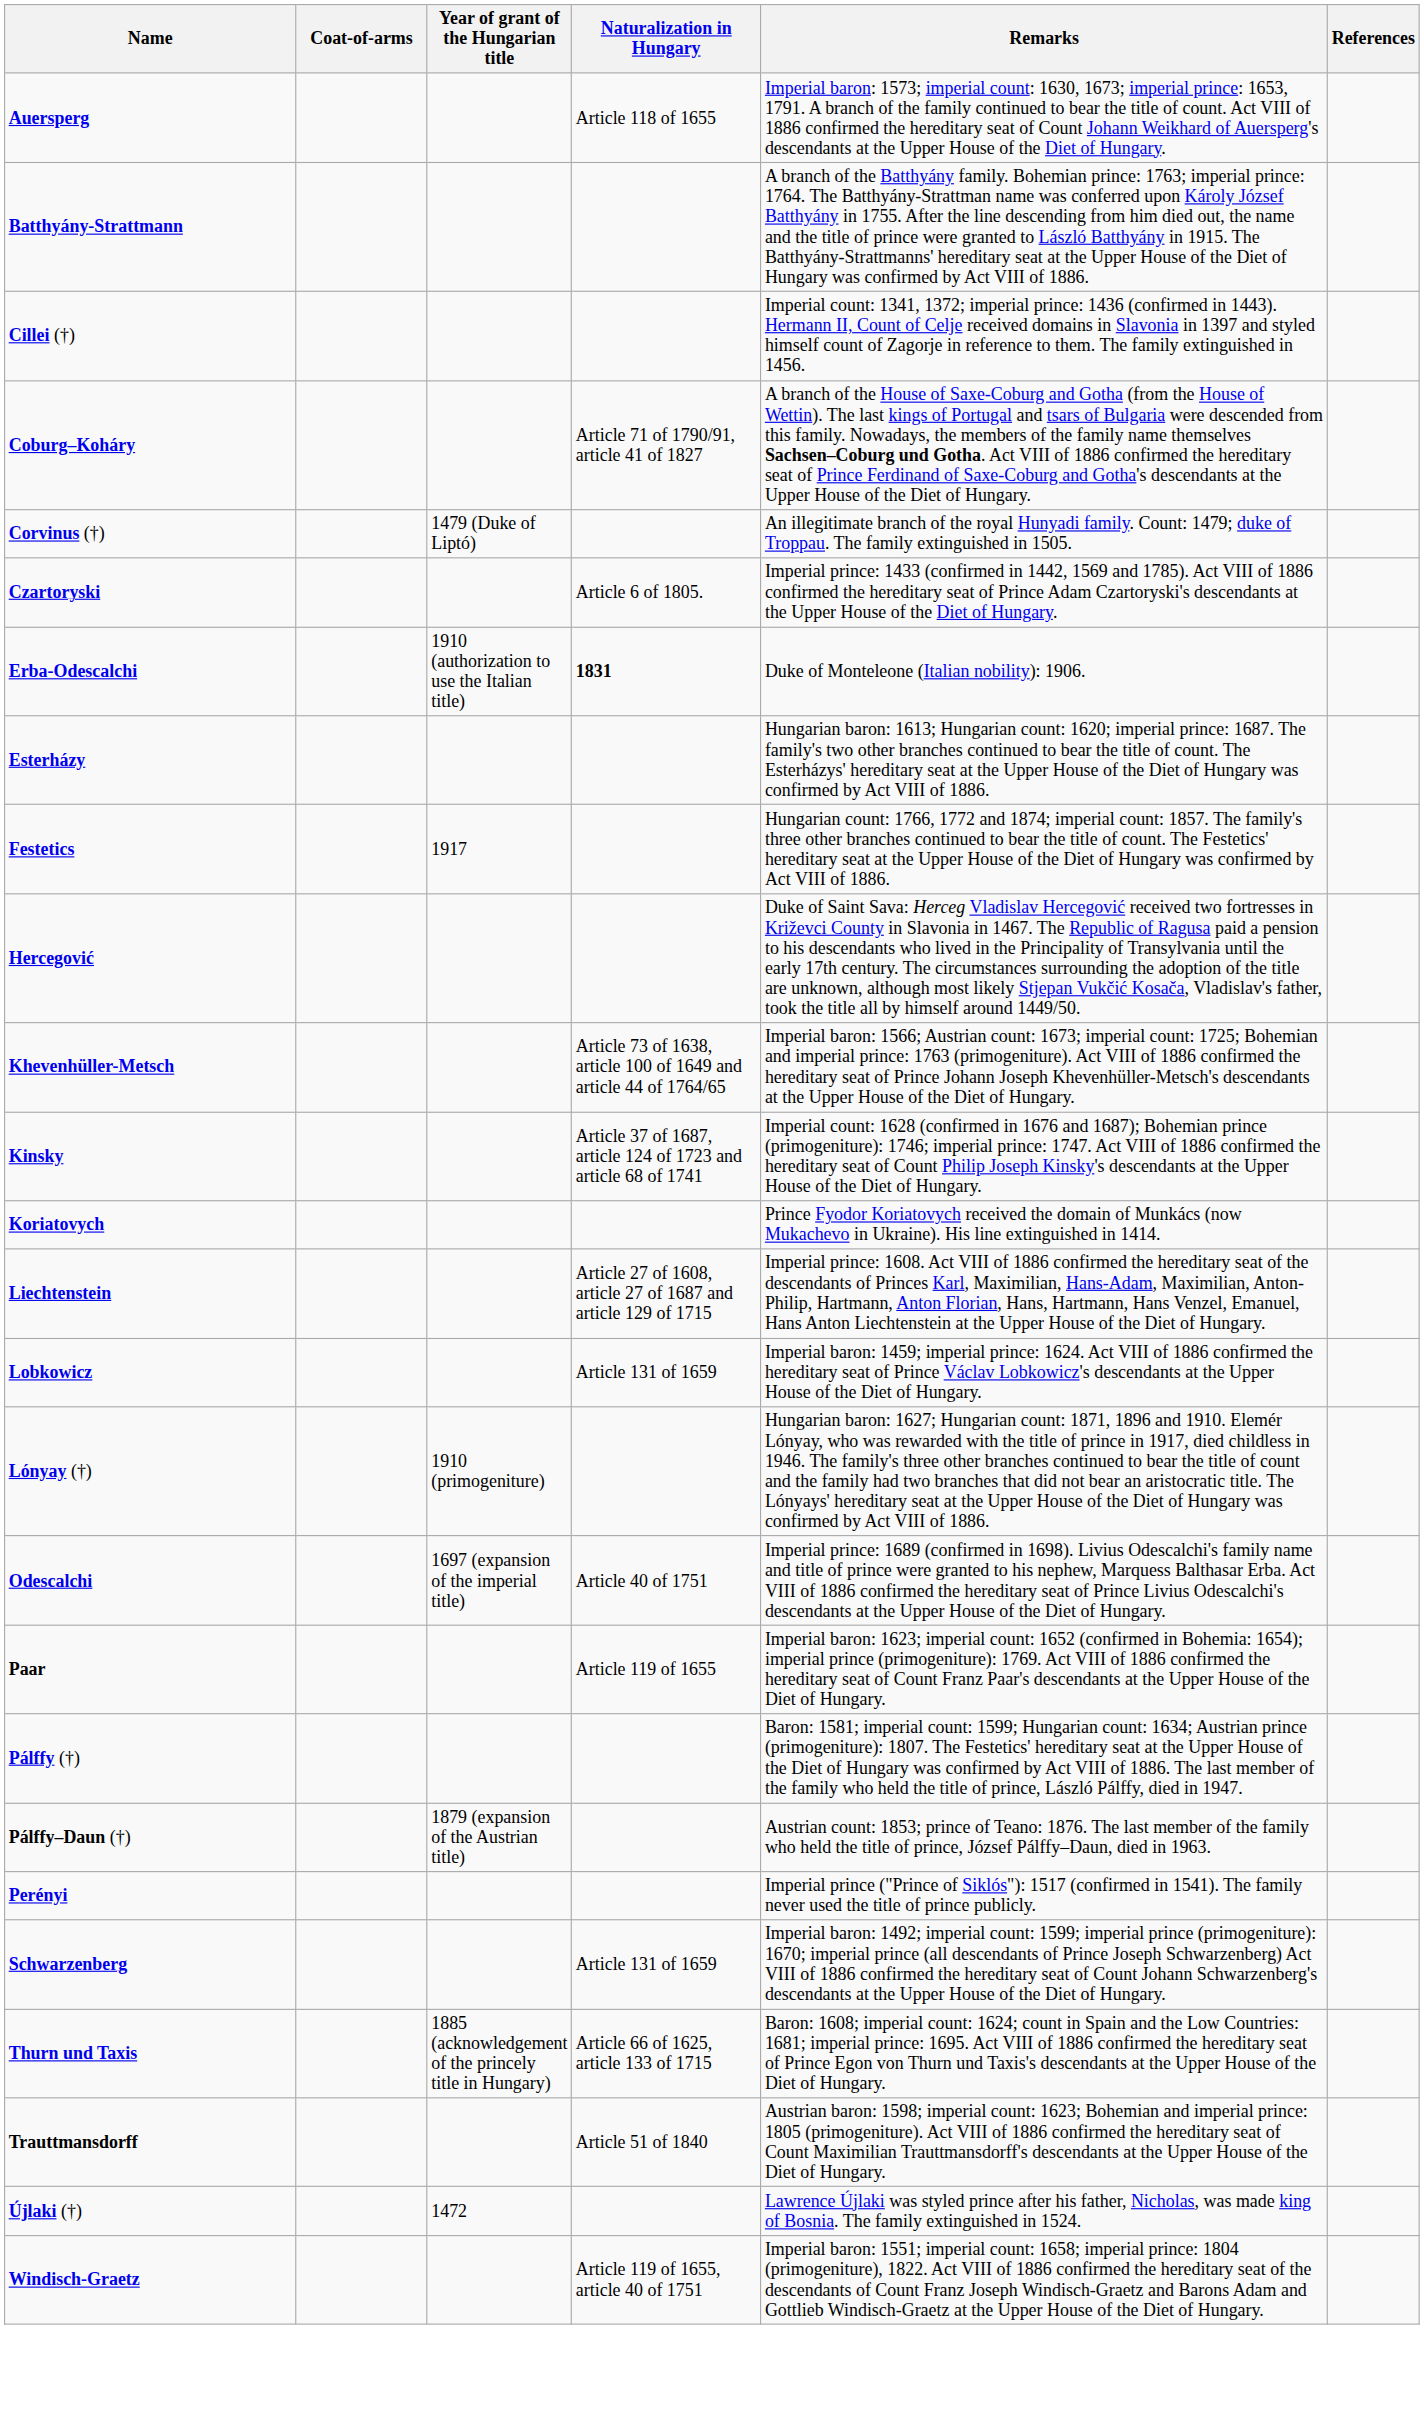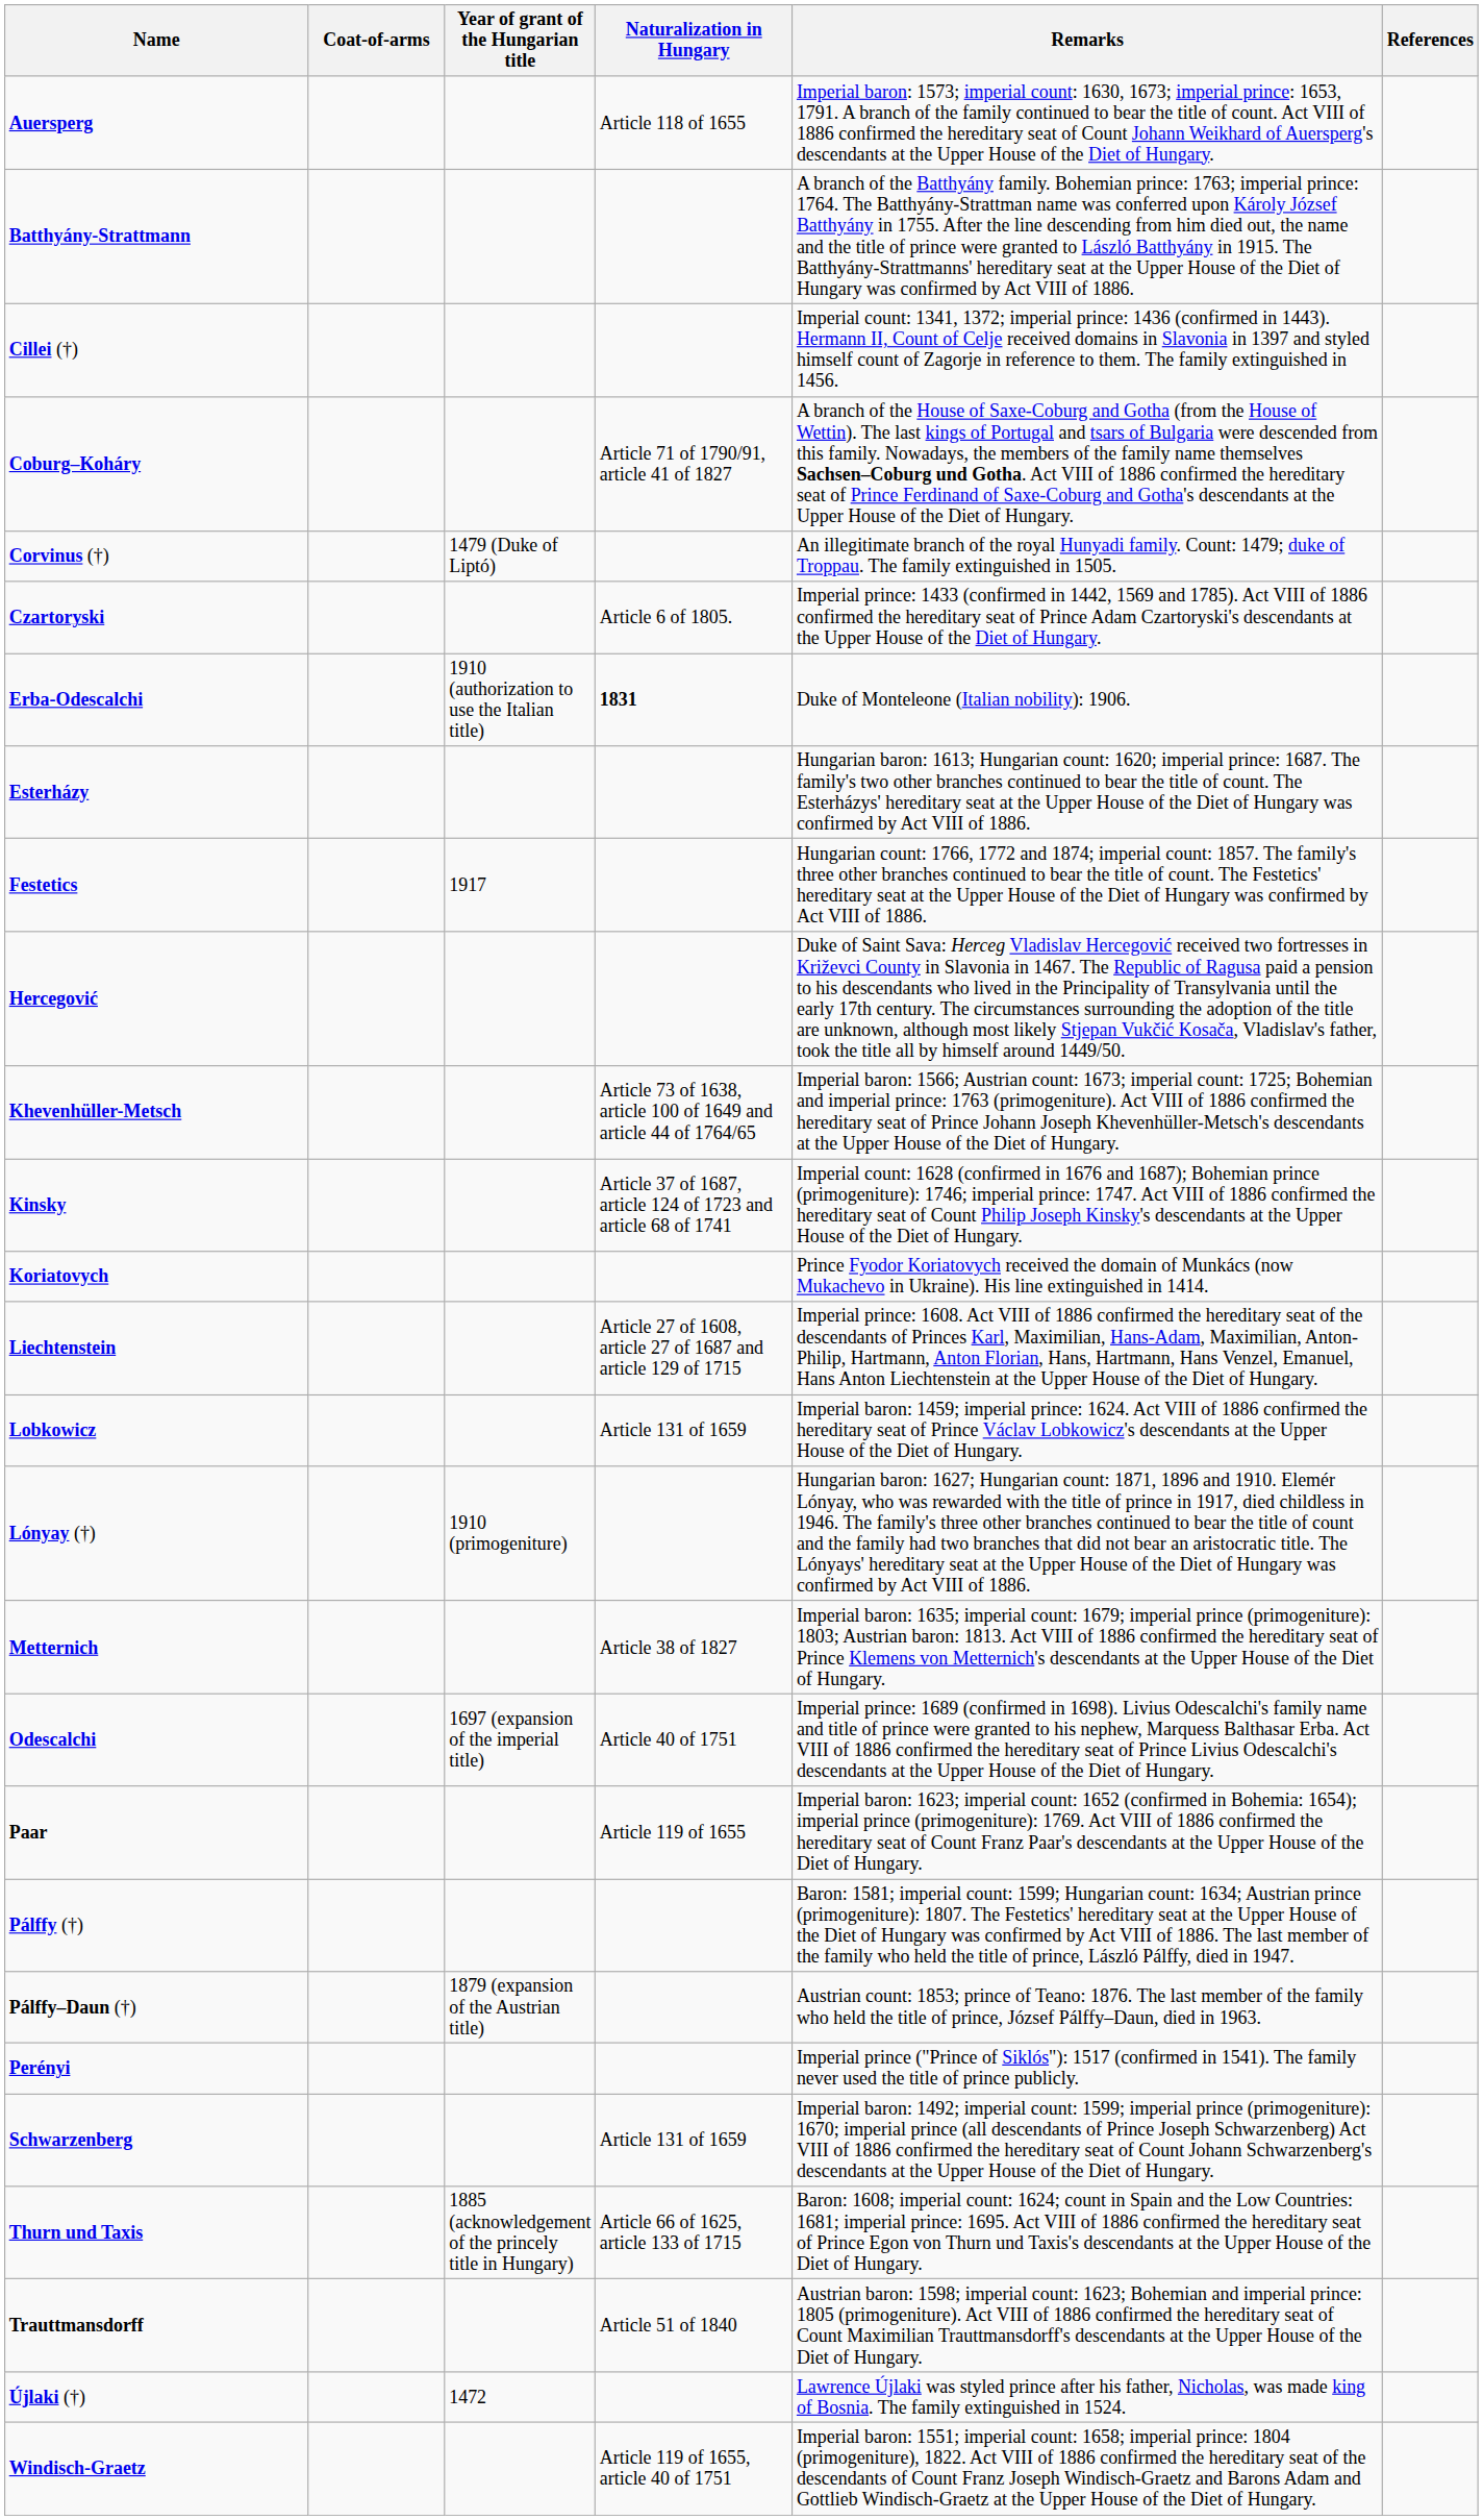+ row: Metternich | Article 38 of 1827 | Imperial baron: 1635; imperial count: 1679; imperial prince (primogeniture): 1803; Austrian baron: 1813. Act VIII of 1886 confirmed the hereditary seat of Prince Klemens von Metternich's descendants at the Upper House of the Diet of Hungary.
